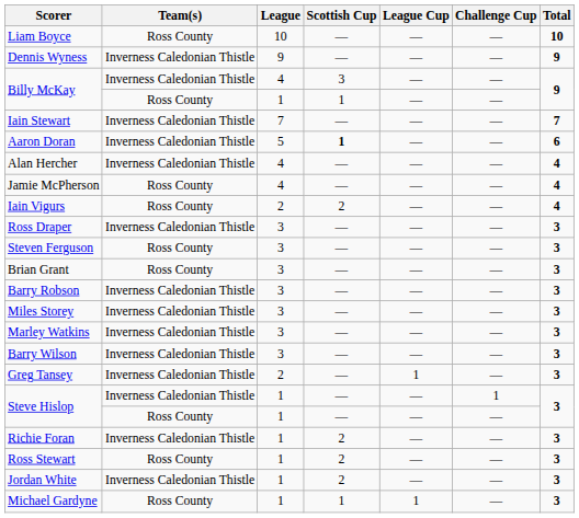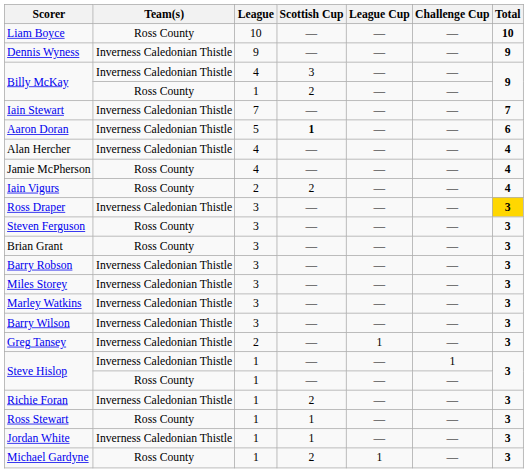Billy McKay / Ross County | Scottish Cup: 1 -> 2
Ross Draper | Total: no background -> gold background
Ross Stewart | Scottish Cup: 2 -> 1
Jordan White | Scottish Cup: 2 -> 1
Michael Gardyne | Scottish Cup: 1 -> 2
